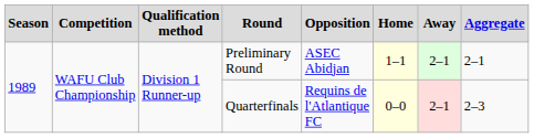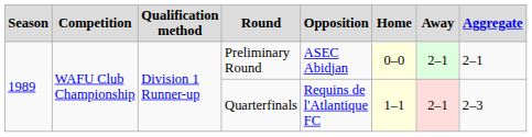Preliminary Round | Home: 1–1 -> 0–0
Quarterfinals | Home: 0–0 -> 1–1
